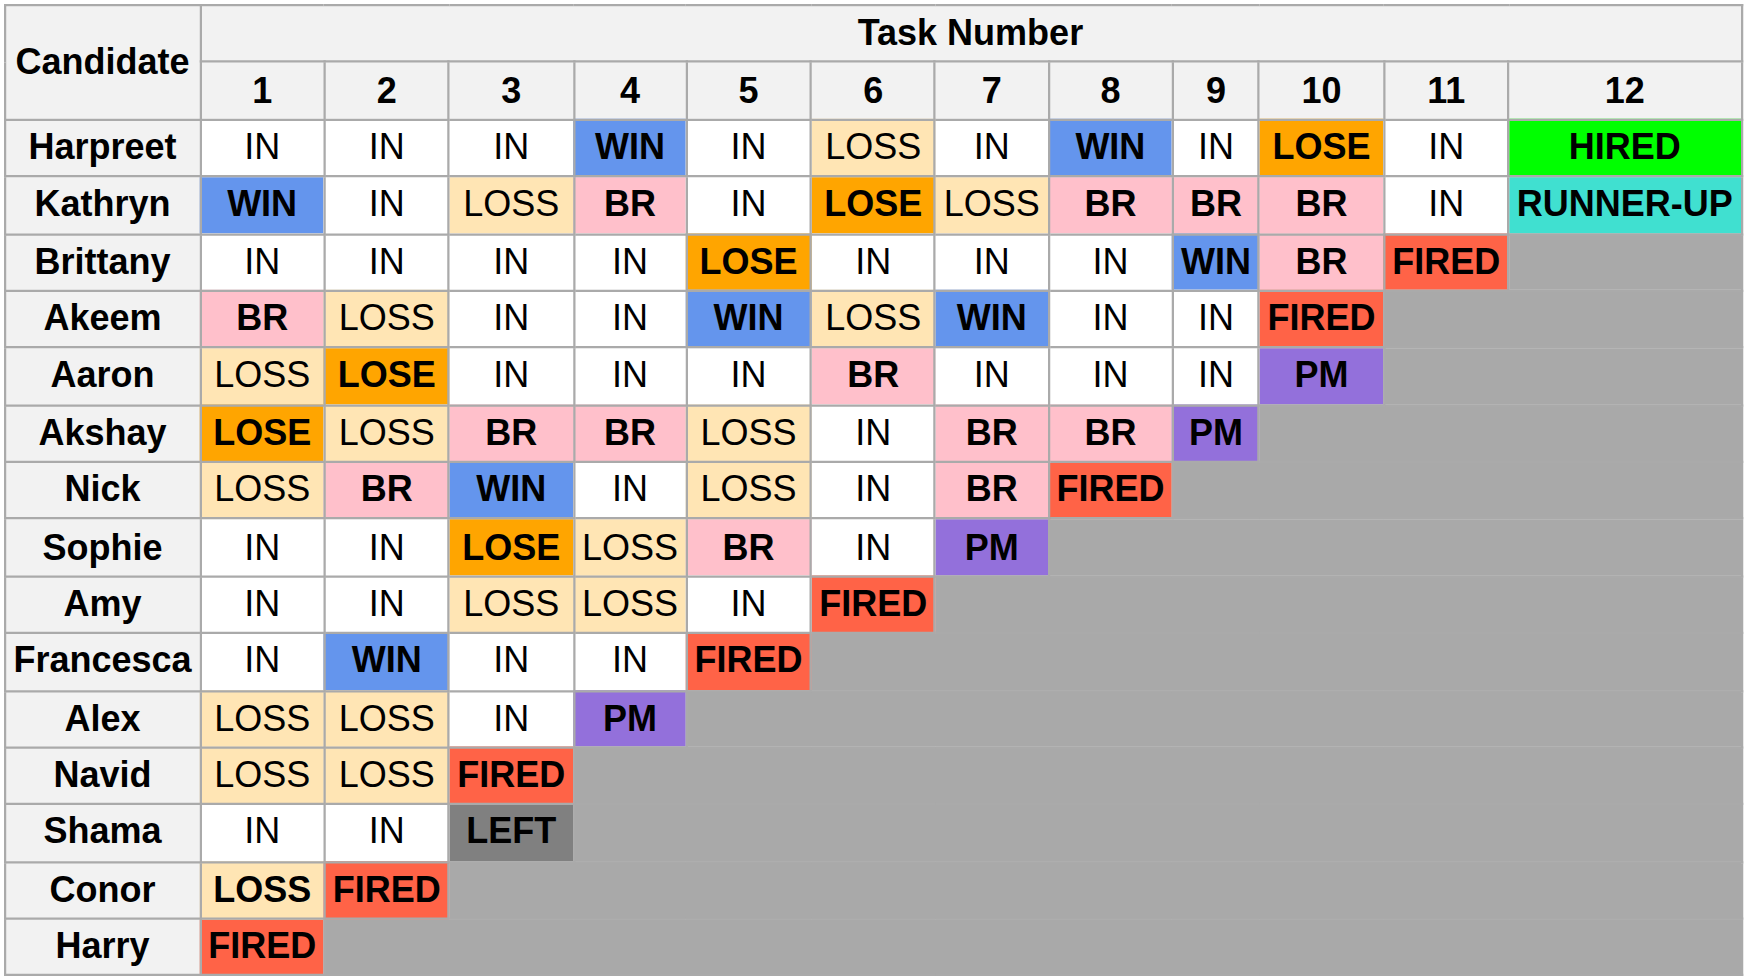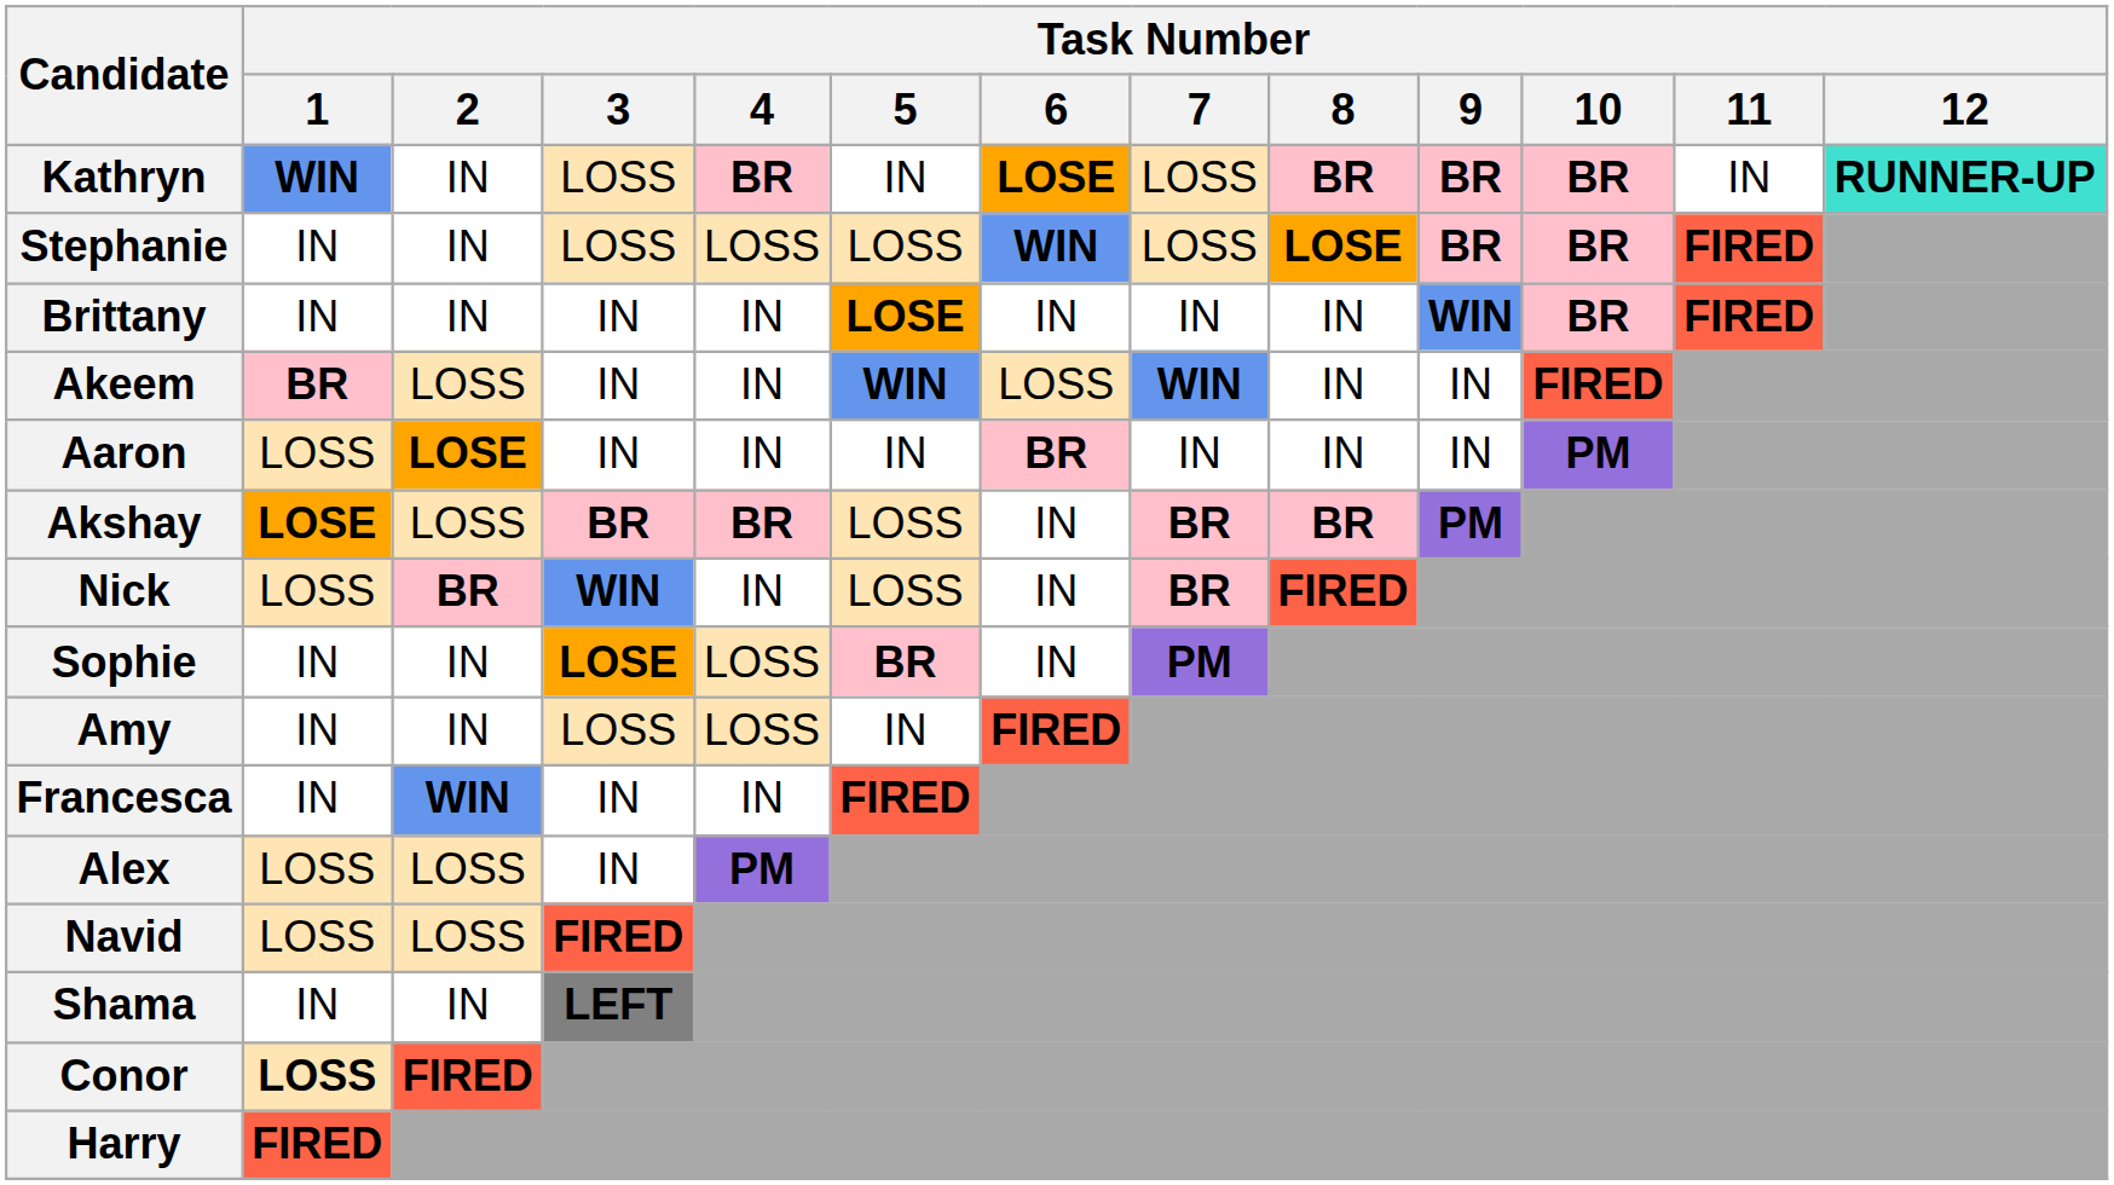- row: Harpreet | IN | IN | IN | WIN | IN | LOSS | IN | WIN | IN | LOSE | IN | HIRED
+ row: Stephanie | IN | IN | LOSS | LOSS | LOSS | WIN | LOSS | LOSE | BR | BR | FIRED
